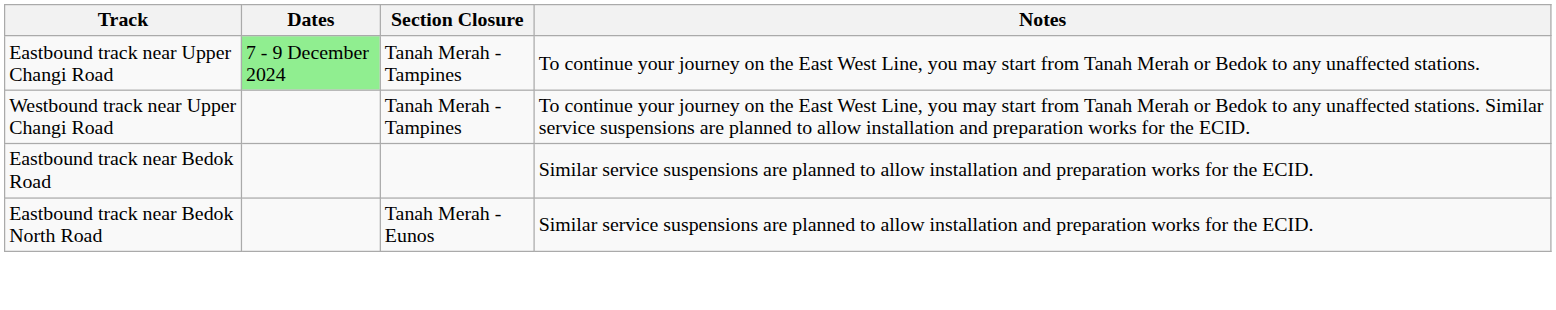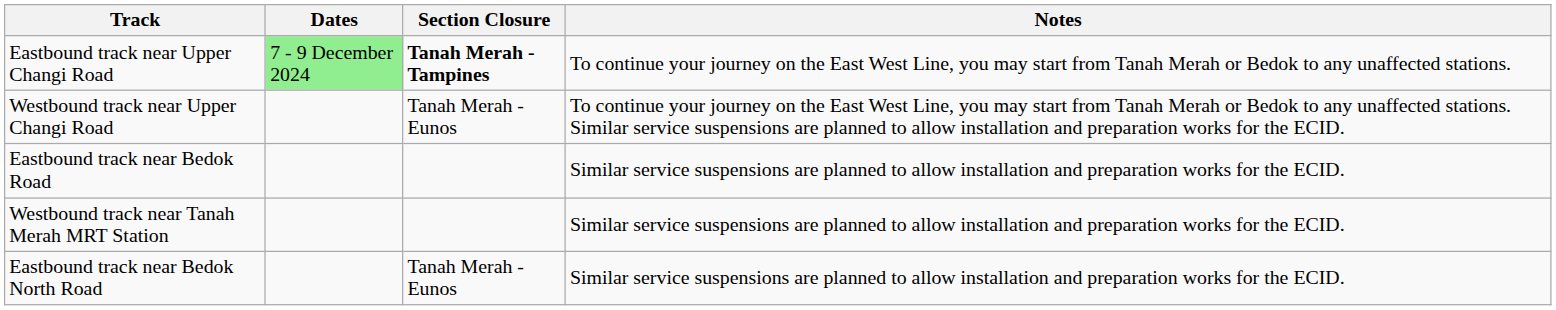Eastbound track near Upper Changi Road | Section Closure: normal -> bold
Westbound track near Upper Changi Road | Section Closure: Tanah Merah - Tampines -> Tanah Merah - Eunos
+ row: Westbound track near Tanah Merah MRT Station | Similar service suspensions are planned to allow installation and preparation works for the ECID.
